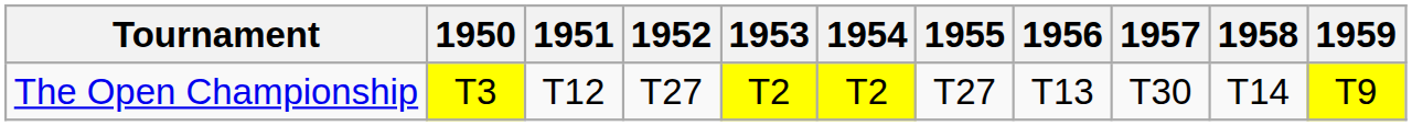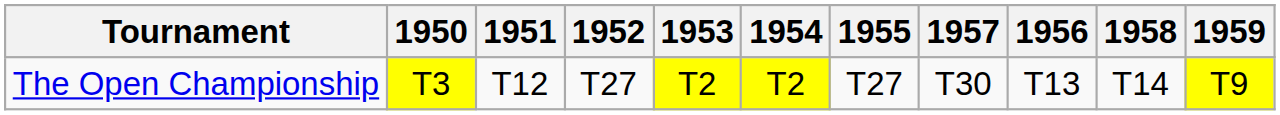columns swapped: 1956 <-> 1957
